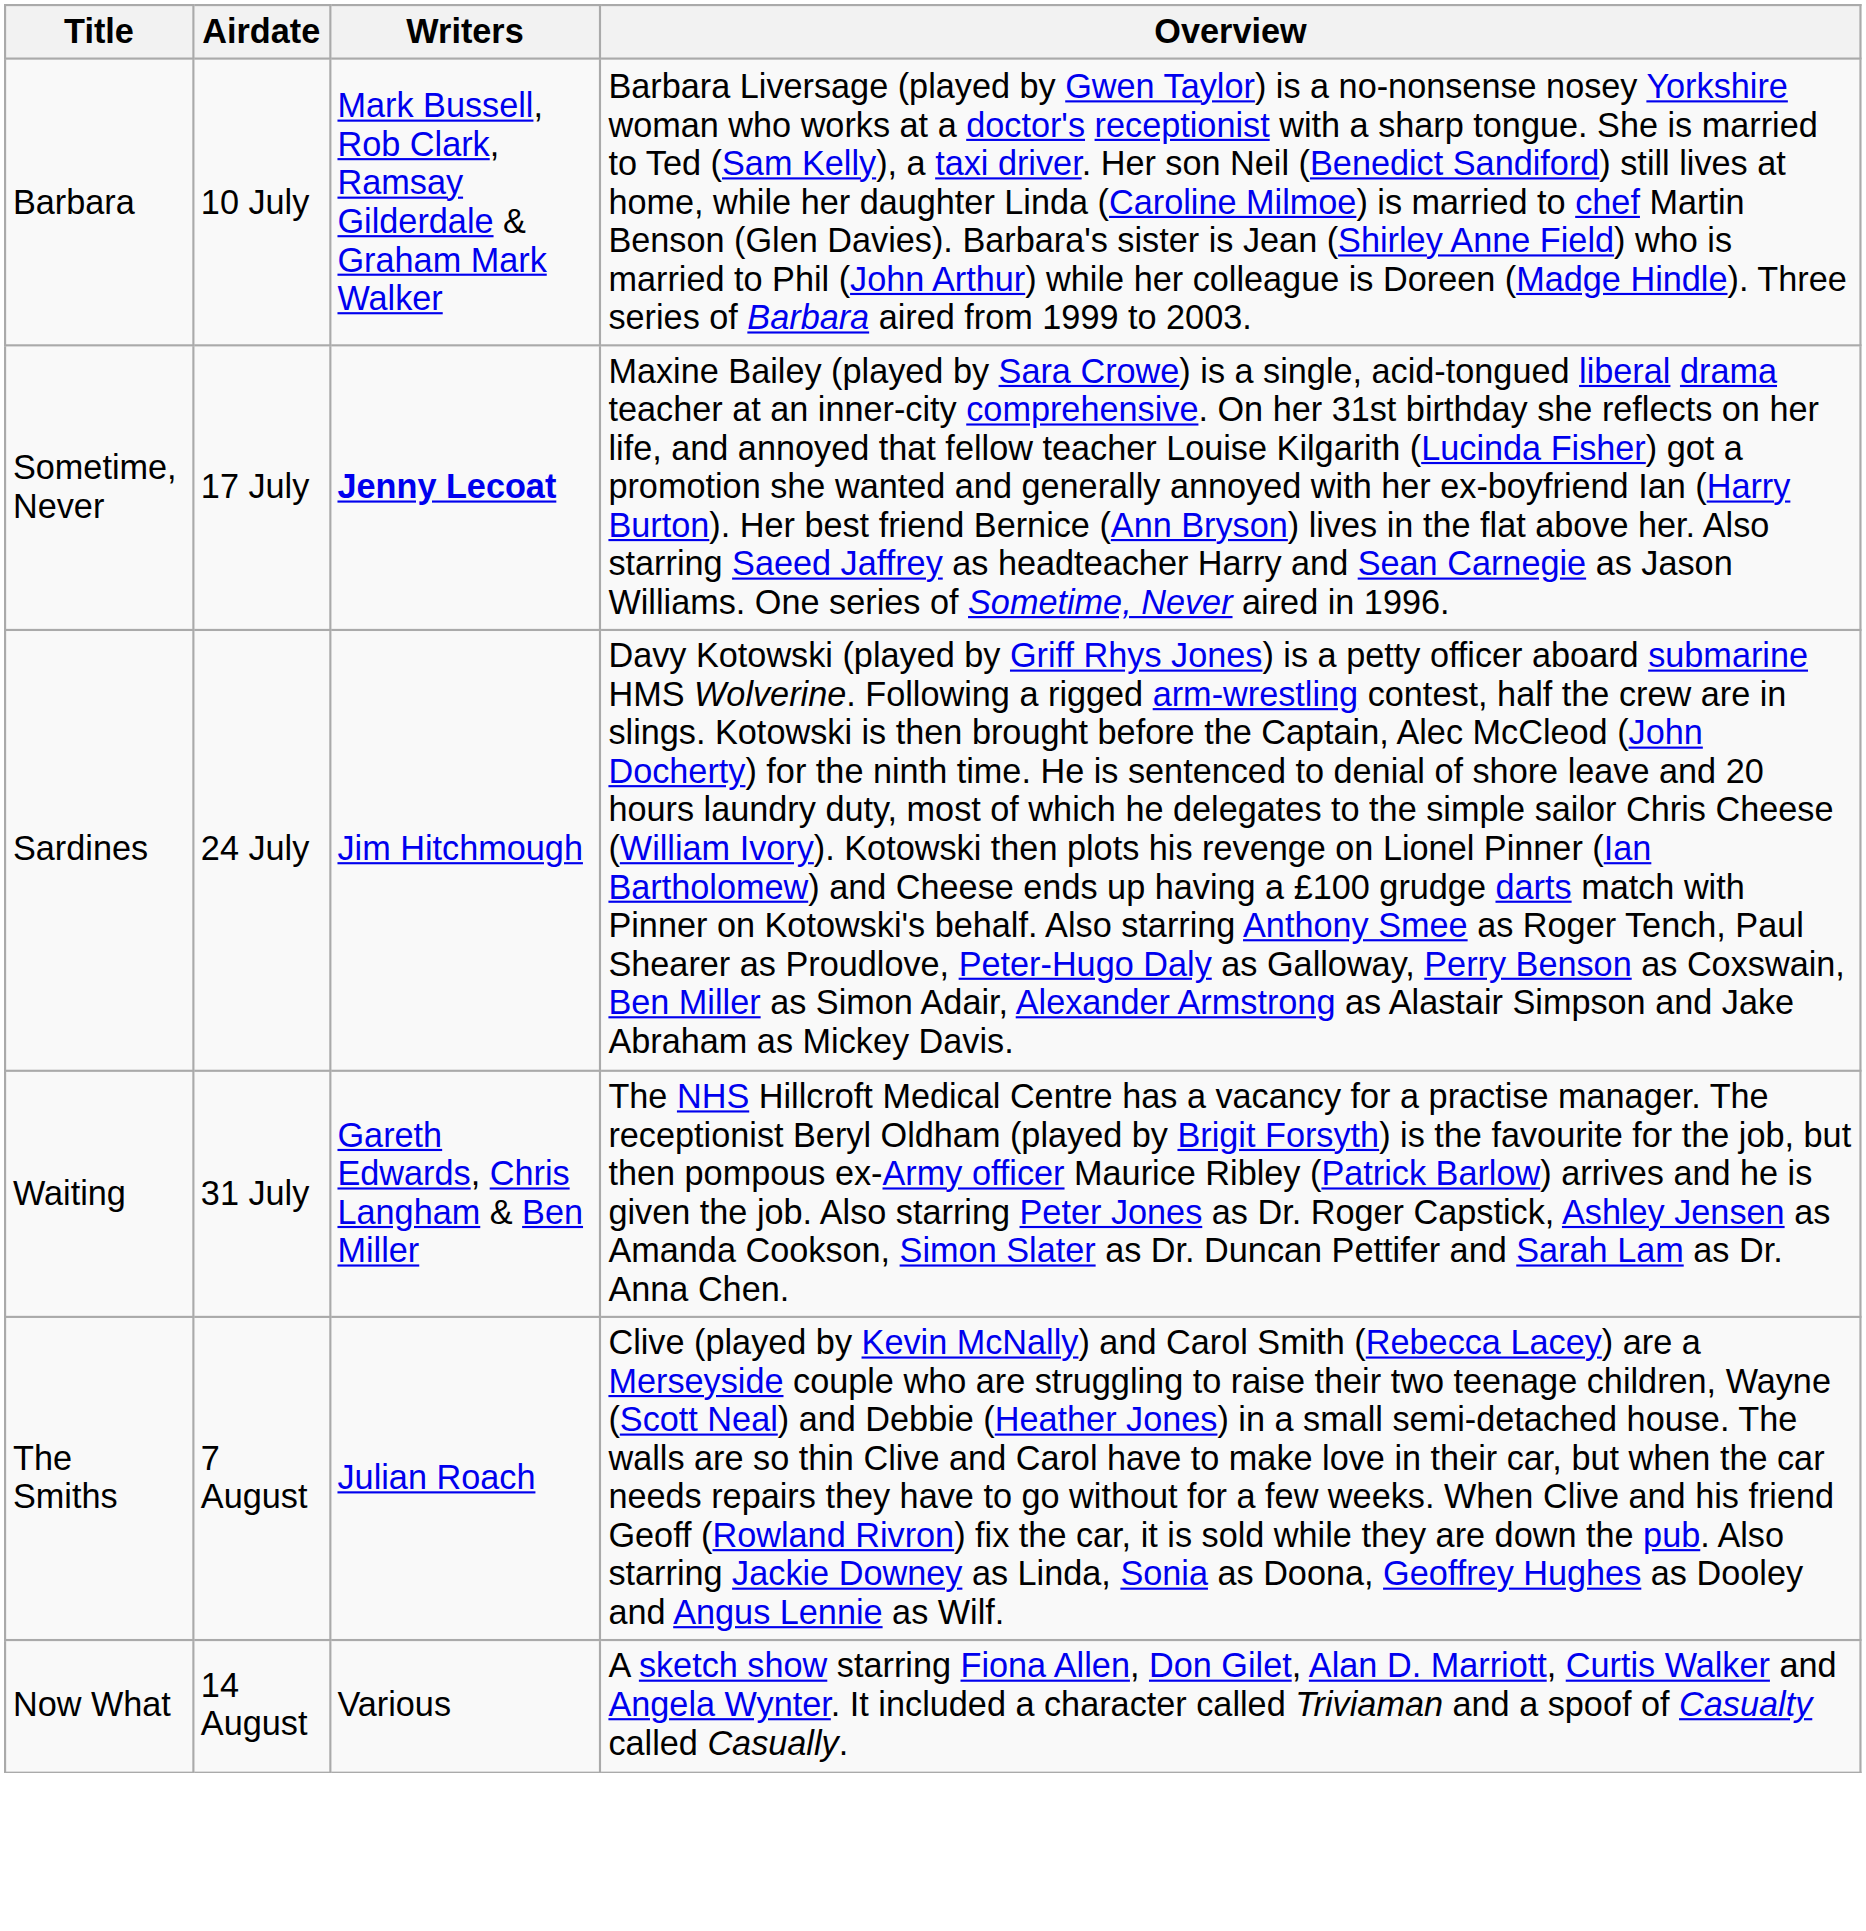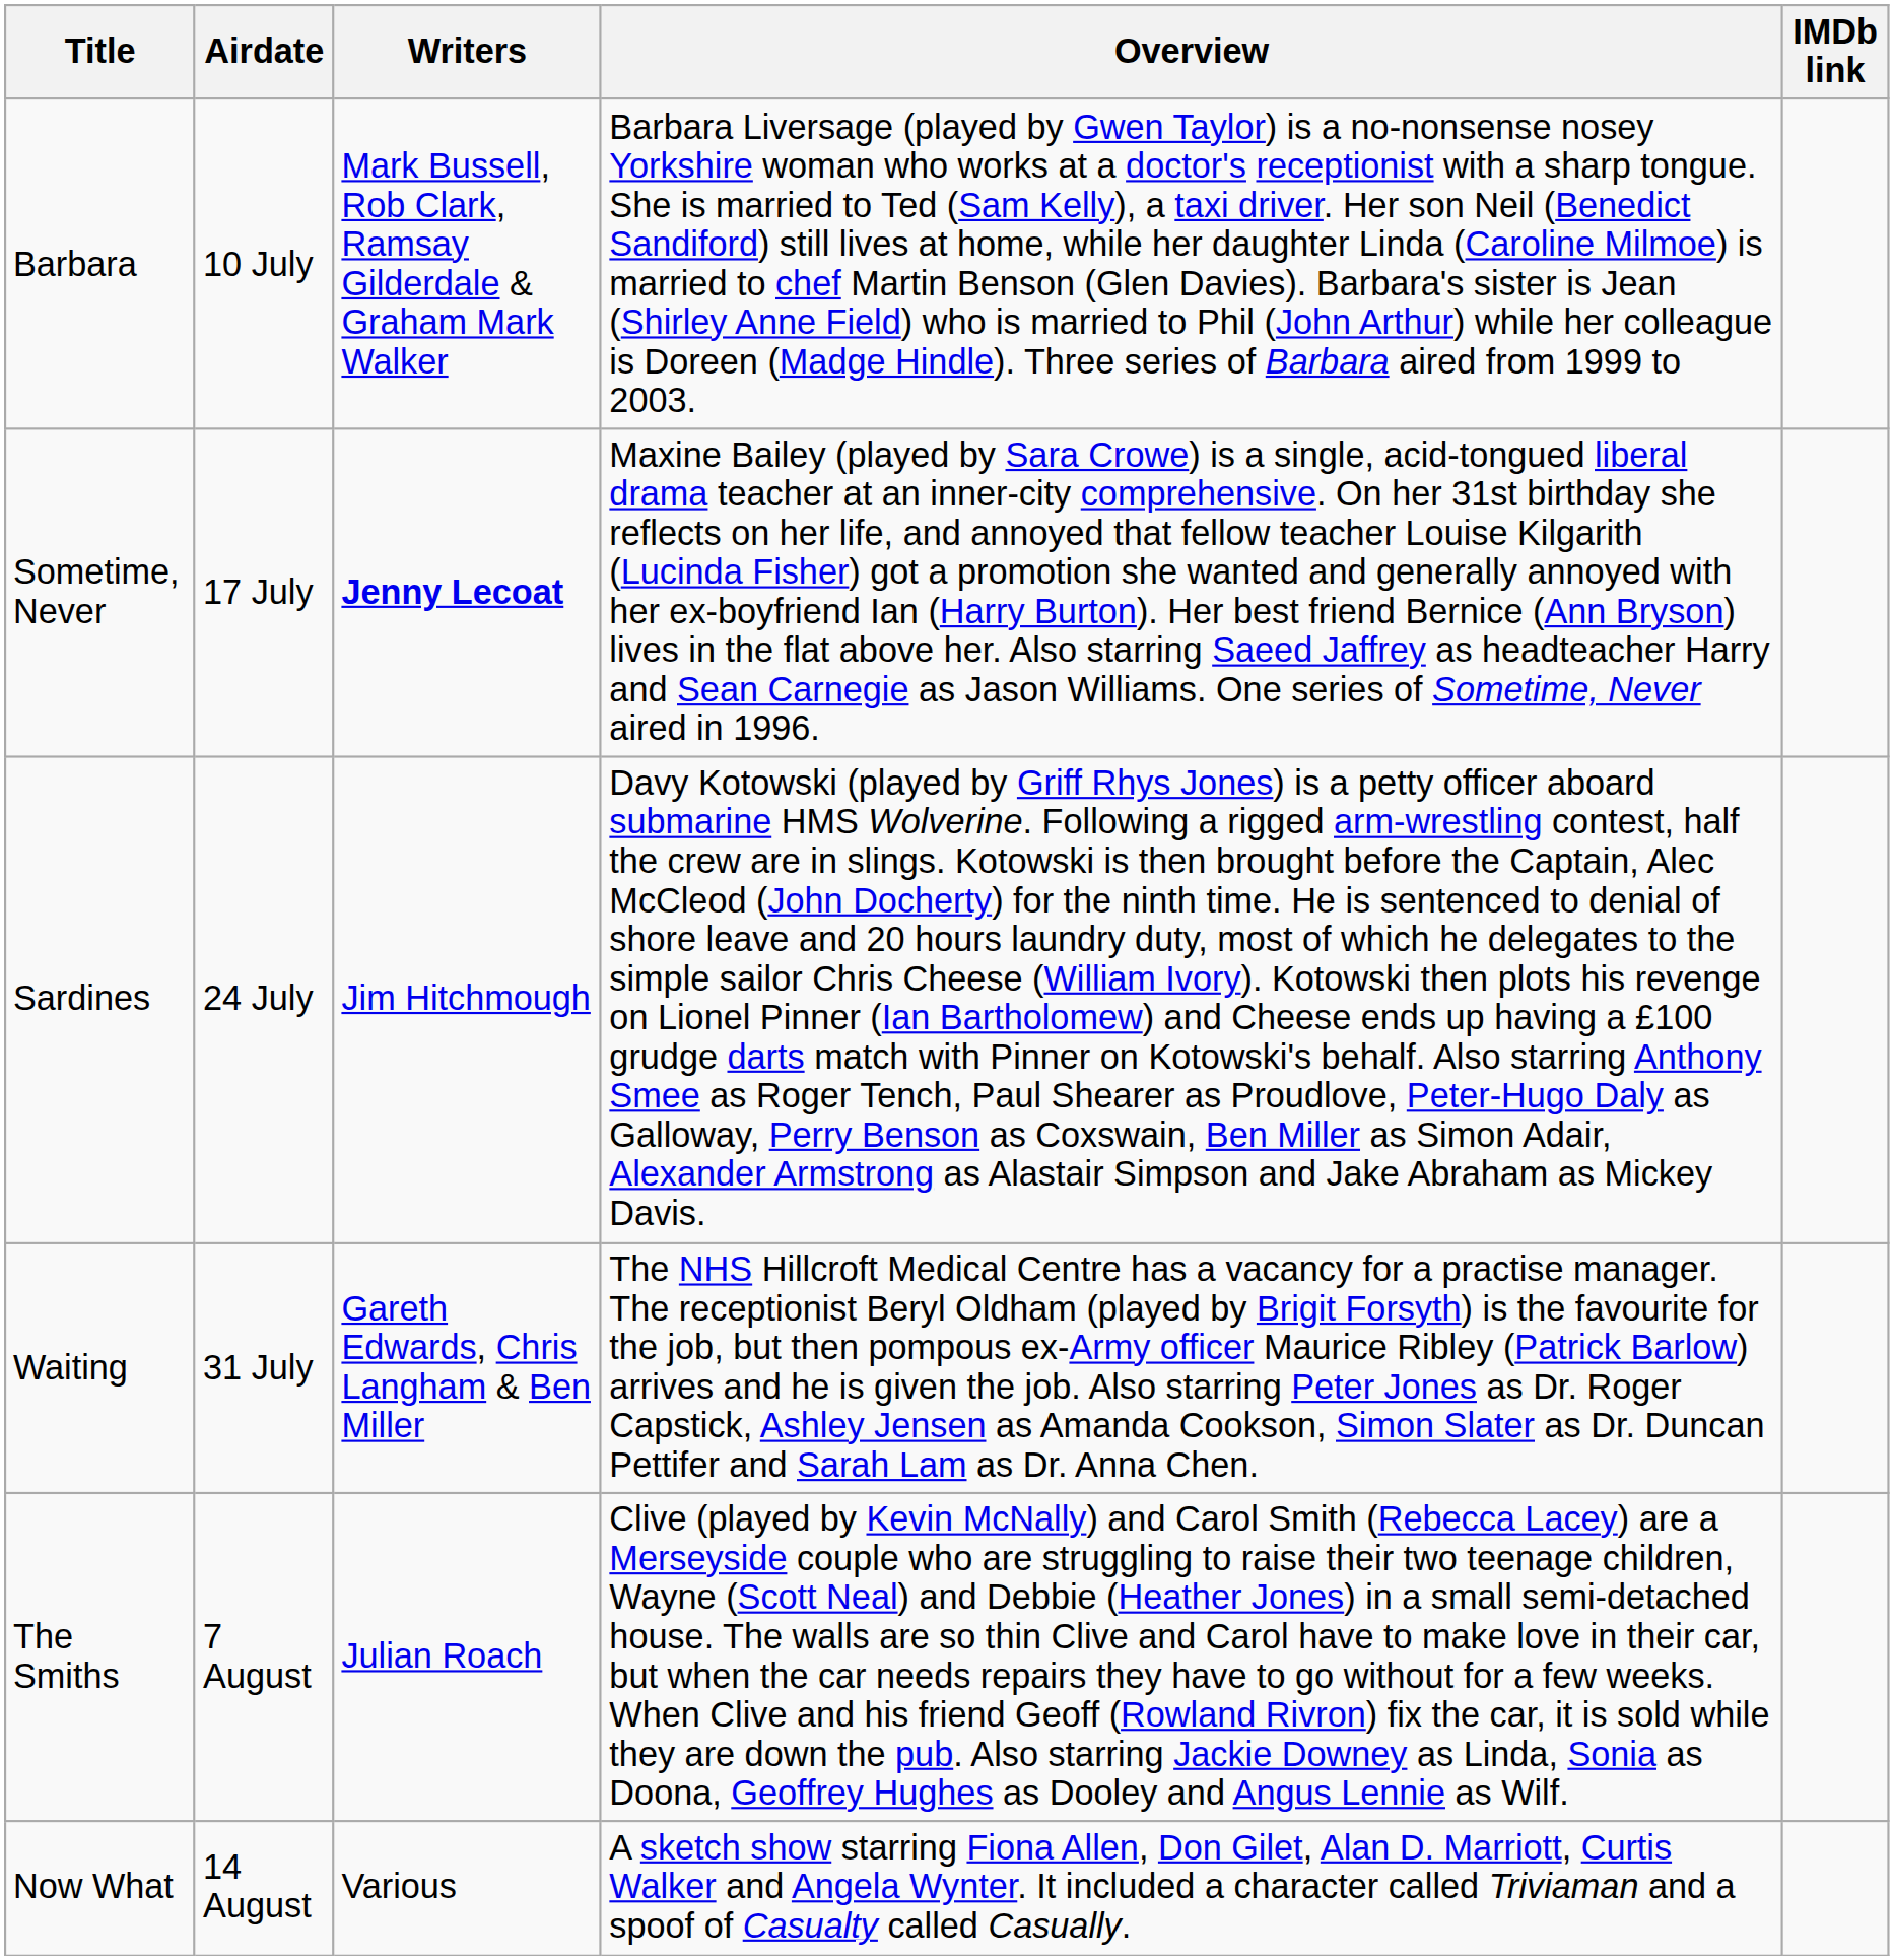+ column: IMDb link
